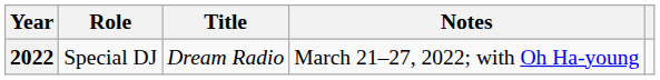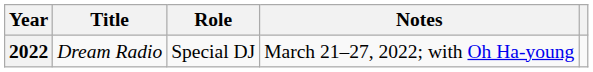columns swapped: Title <-> Role
